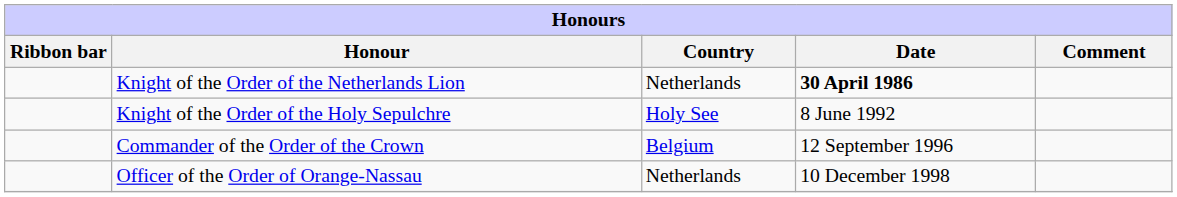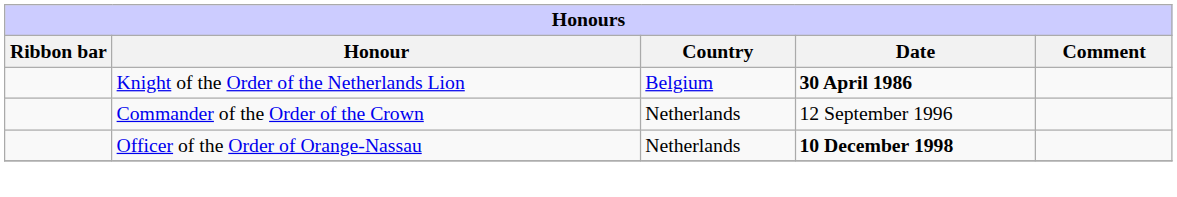Knight of the Order of the Netherlands Lion | Country: Netherlands -> Belgium
- row: Knight of the Order of the Holy Sepulchre | Holy See | 8 June 1992
Commander of the Order of the Crown | Country: Belgium -> Netherlands
Officer of the Order of Orange-Nassau | Date: normal -> bold
